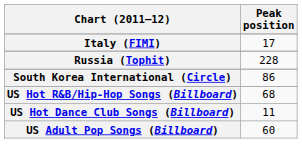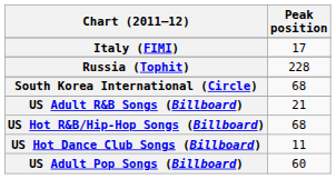South Korea International (Circle) | Peak position: 86 -> 68
+ row: US Adult R&B Songs (Billboard) | 21
